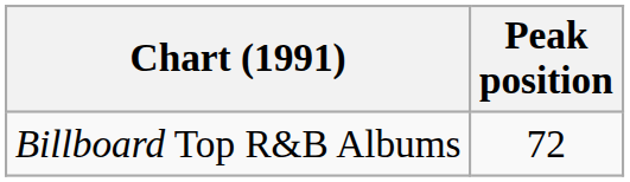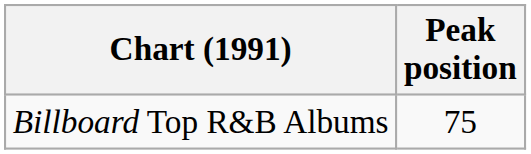Billboard Top R&B Albums | Peak position: 72 -> 75
